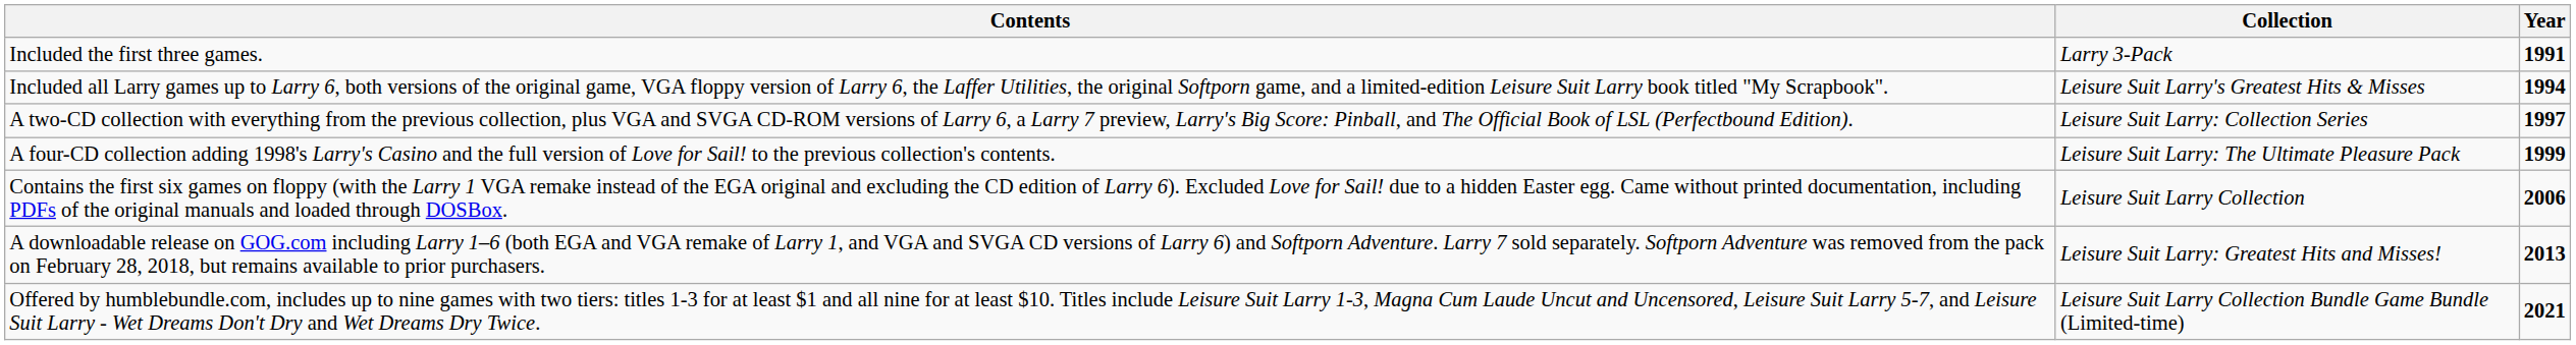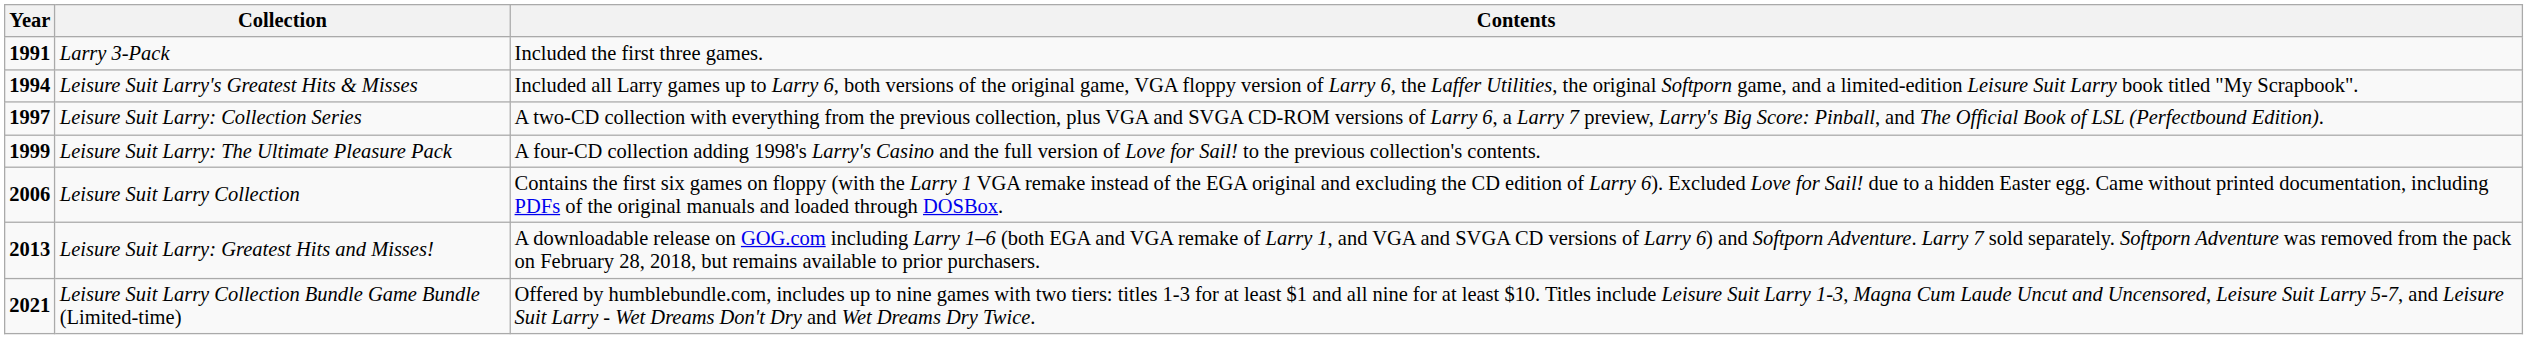columns swapped: Year <-> Contents
